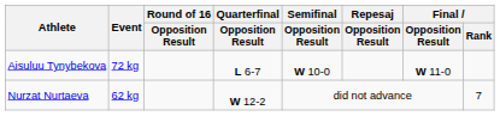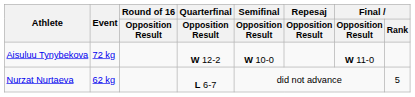Aisuluu Tynybekova | Quarterfinal / Opposition Result: L 6-7 -> W 12-2
Nurzat Nurtaeva | Quarterfinal / Opposition Result: W 12-2 -> L 6-7
Nurzat Nurtaeva | Final / Rank: 7 -> 5
